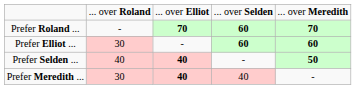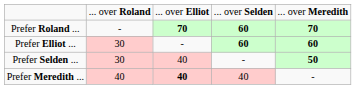Prefer Selden ... | column 2: 40 -> 30
Prefer Selden ... | column 3: bold -> normal
Prefer Meredith ... | column 2: 30 -> 40
